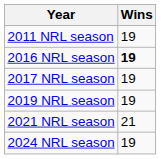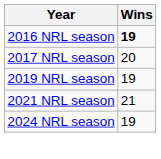- row: 2011 NRL season | 19
2017 NRL season | Wins: 19 -> 20
